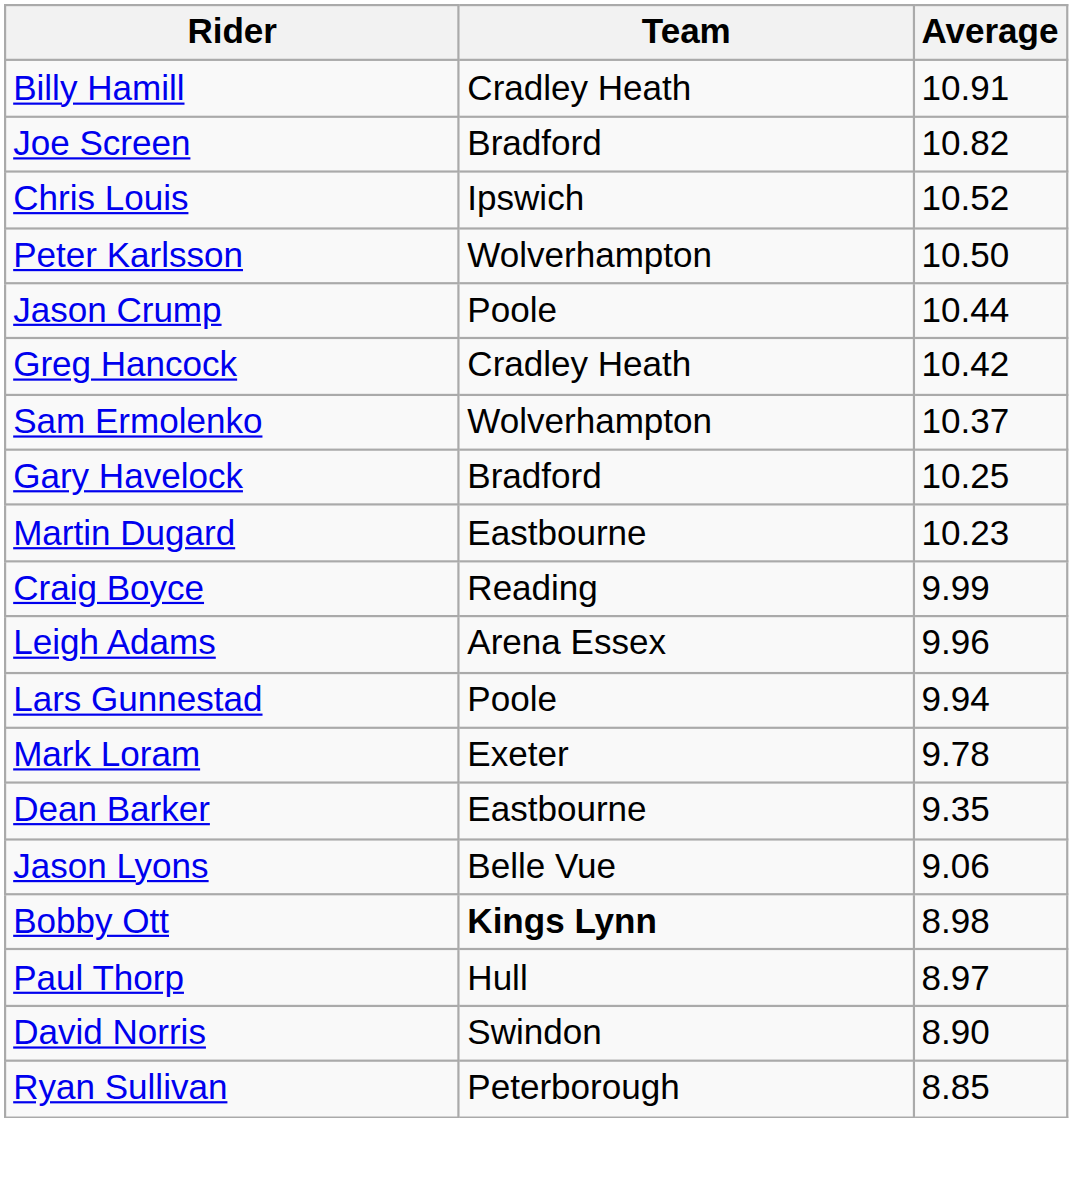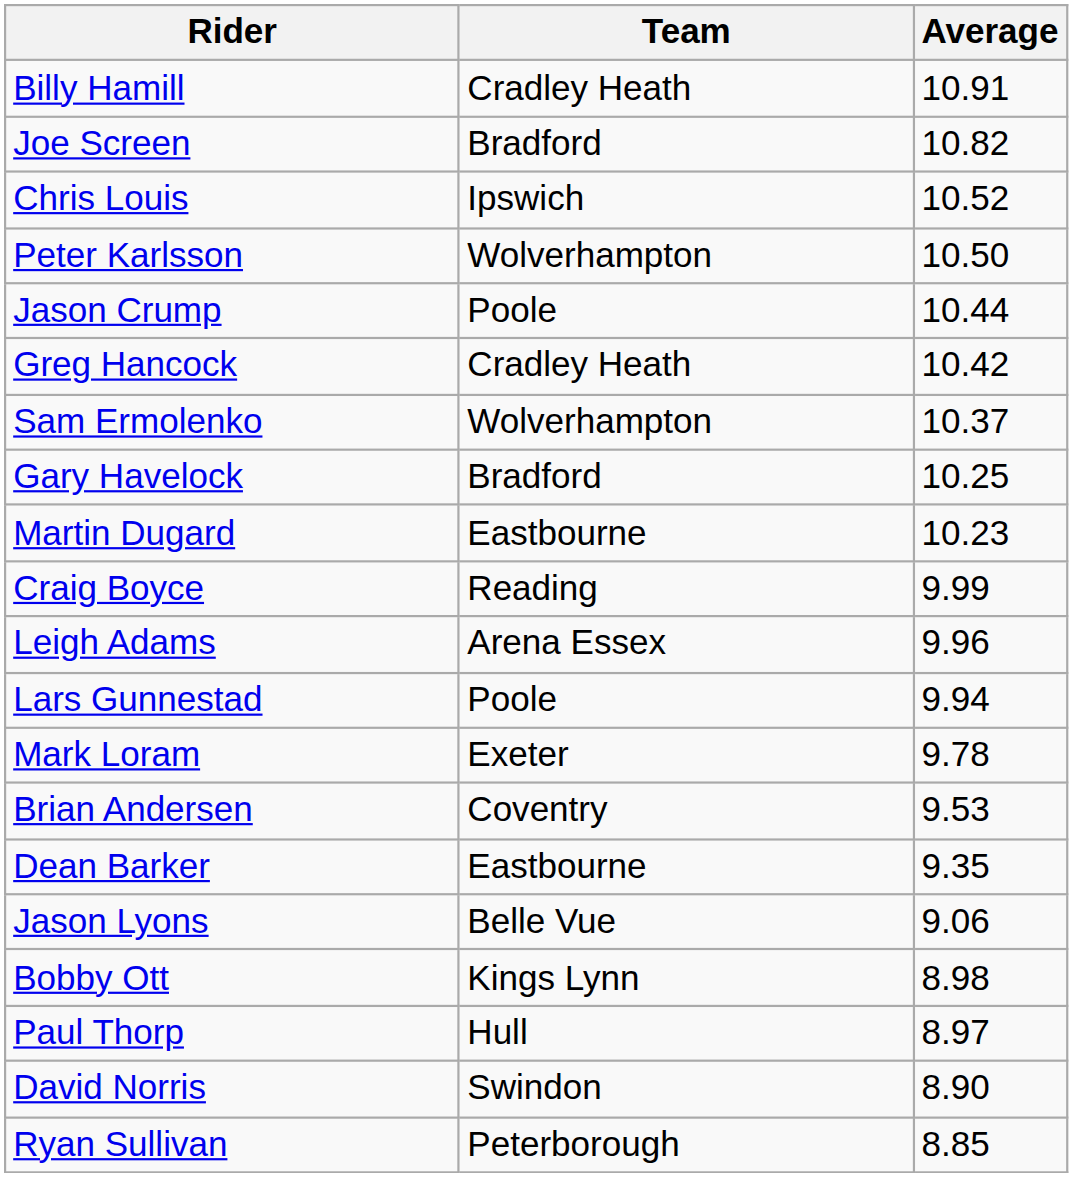+ row: Brian Andersen | Coventry | 9.53
Bobby Ott | Team: bold -> normal
